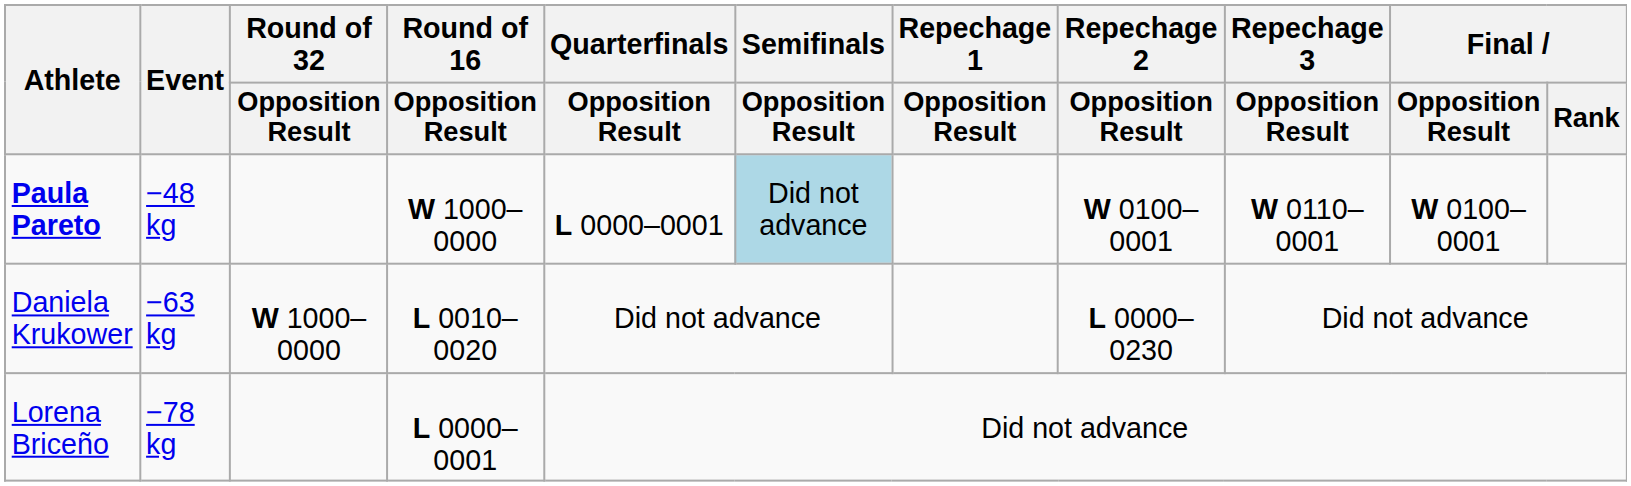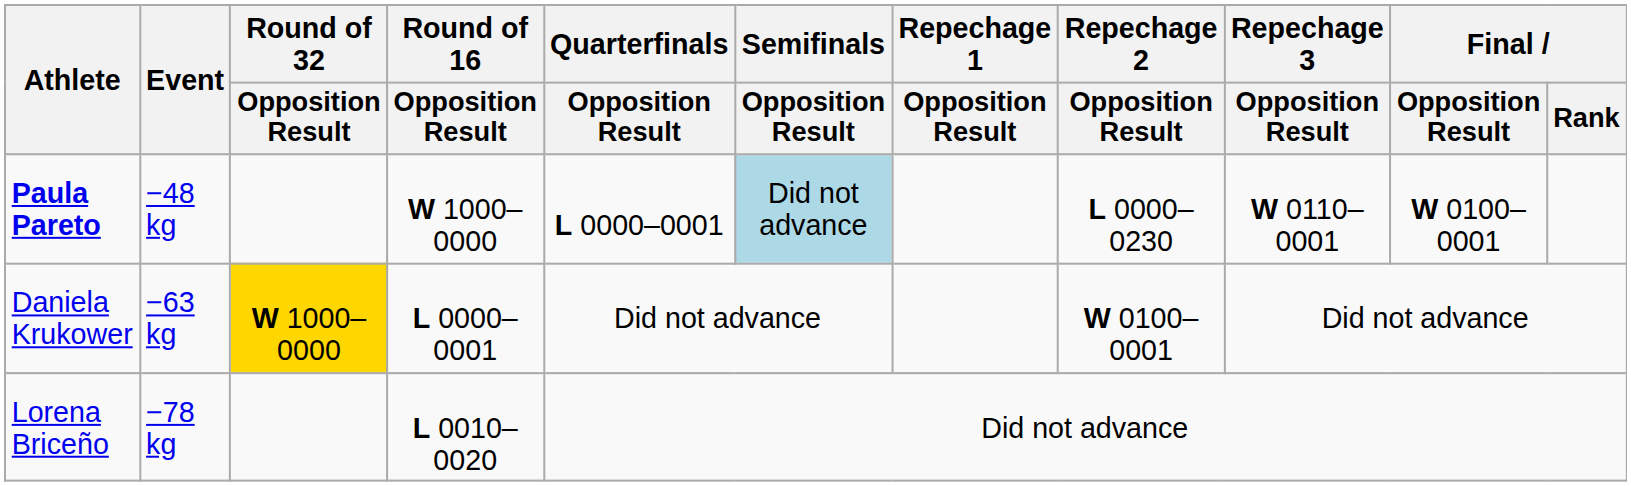Paula Pareto | Repechage 2 / Opposition Result: W 0100–0001 -> L 0000–0230
Daniela Krukower | Round of 32 / Opposition Result: no background -> gold background
Daniela Krukower | Round of 16 / Opposition Result: L 0010–0020 -> L 0000–0001
Daniela Krukower | Repechage 2 / Opposition Result: L 0000–0230 -> W 0100–0001
Lorena Briceño | Round of 16 / Opposition Result: L 0000–0001 -> L 0010–0020
